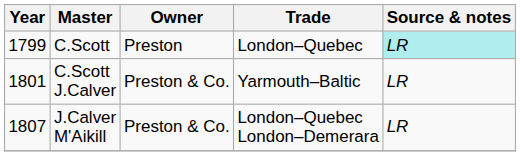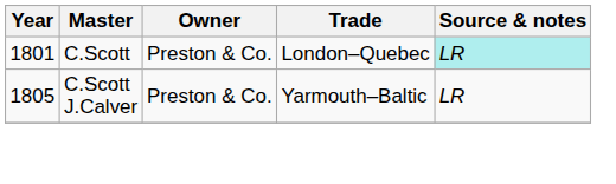C.Scott | Year: 1799 -> 1801
C.Scott | Owner: Preston -> Preston & Co.
C.Scott J.Calver | Year: 1801 -> 1805
- row: 1807 | J.Calver M'Aikill | Preston & Co. | London–Quebec London–Demerara | LR
